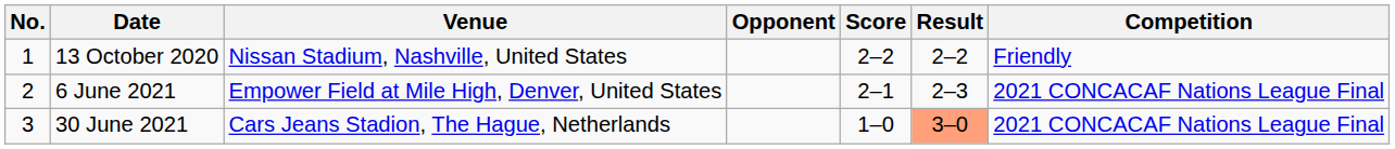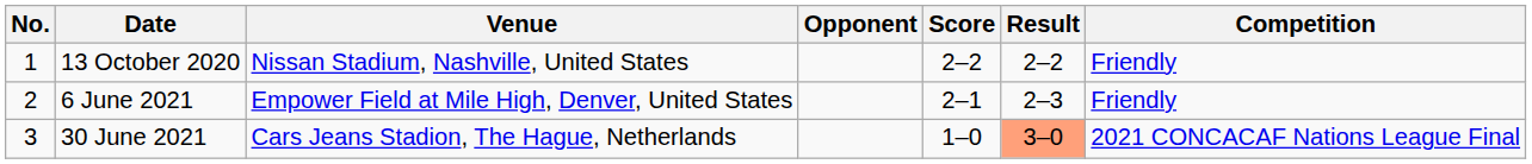6 June 2021 | Competition: 2021 CONCACAF Nations League Final -> Friendly
